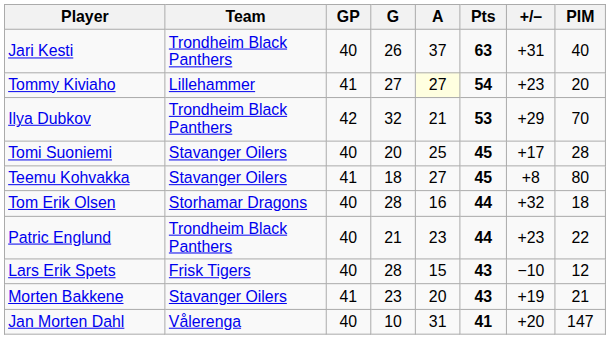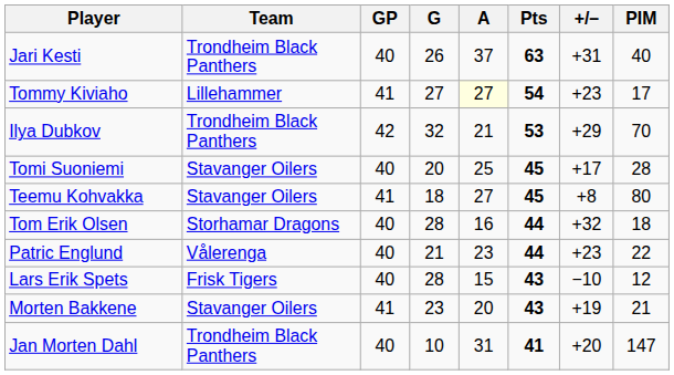Tommy Kiviaho | PIM: 20 -> 17
Patric Englund | Team: Trondheim Black Panthers -> Vålerenga
Jan Morten Dahl | Team: Vålerenga -> Trondheim Black Panthers
